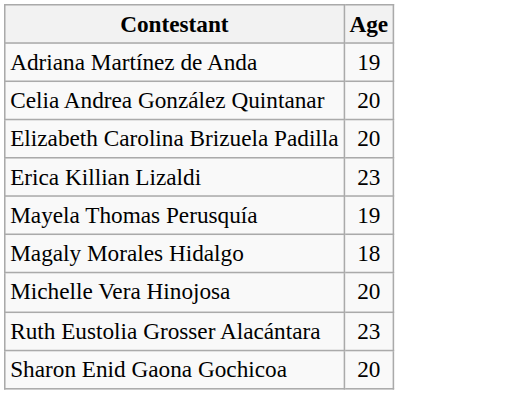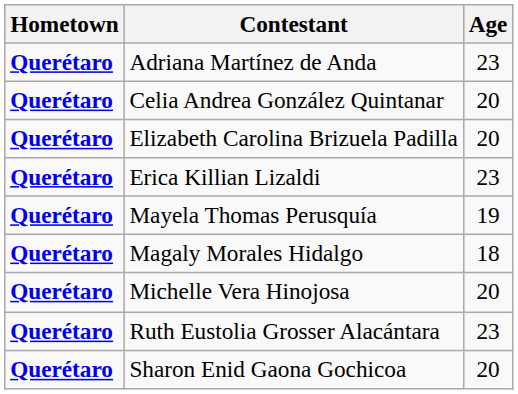+ column: Hometown | Querétaro | Querétaro | Querétaro | Querétaro | Querétaro | Querétaro | Querétaro | Querétaro | Querétaro
Adriana Martínez de Anda | Age: 19 -> 23
